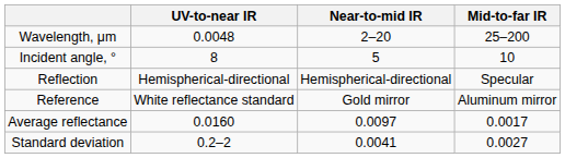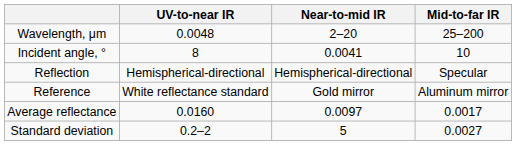Incident angle, ° | Near-to-mid IR: 5 -> 0.0041
Standard deviation | Near-to-mid IR: 0.0041 -> 5
